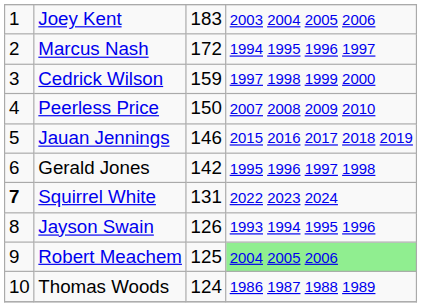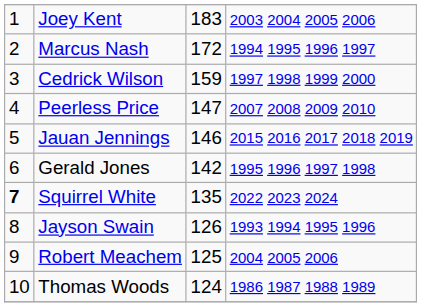Peerless Price | column 3: 150 -> 147
Squirrel White | column 3: 131 -> 135
Robert Meachem | column 4: lightgreen background -> no background
